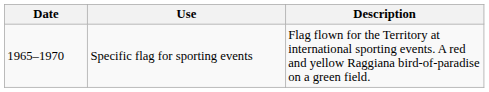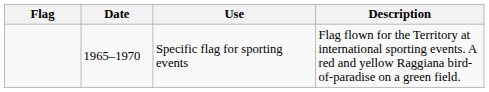+ column: Flag
